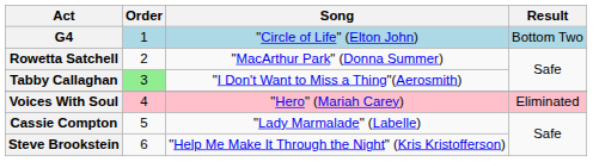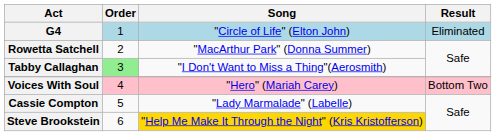G4 | Result: Bottom Two -> Eliminated
Voices With Soul | Result: Eliminated -> Bottom Two
Steve Brookstein | Song: no background -> gold background
